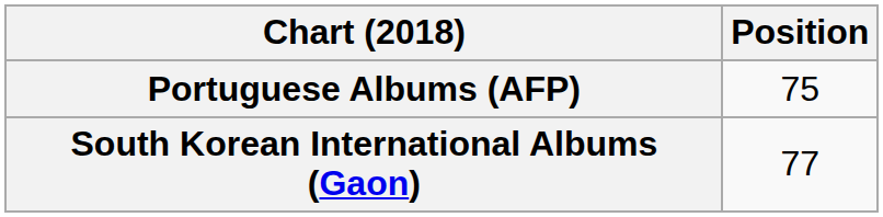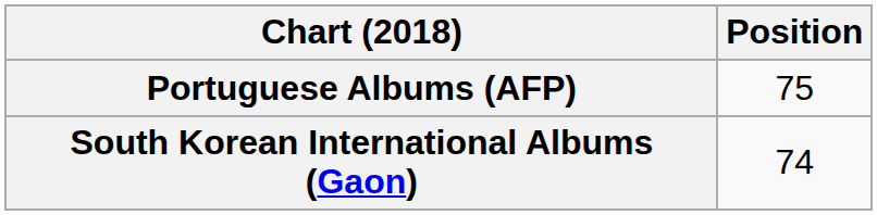South Korean International Albums (Gaon) | Position: 77 -> 74
